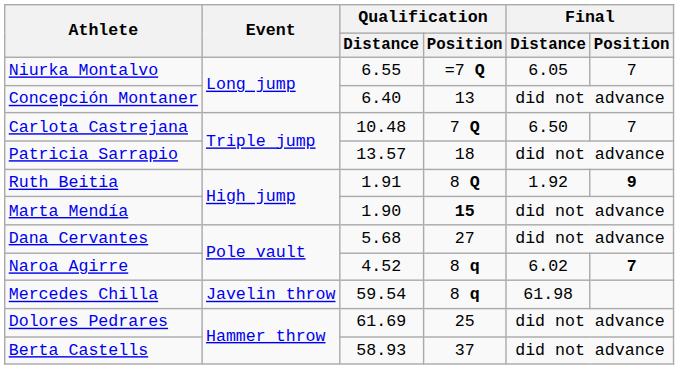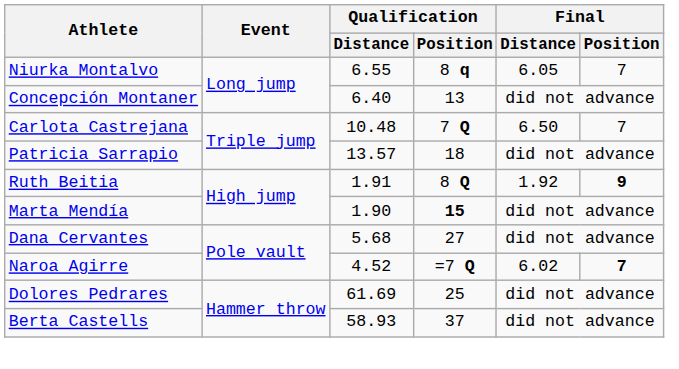Niurka Montalvo | Qualification / Position: =7 Q -> 8 q
Naroa Agirre | Qualification / Position: 8 q -> =7 Q
- row: Mercedes Chilla | Javelin throw | 59.54 | 8 q | 61.98
